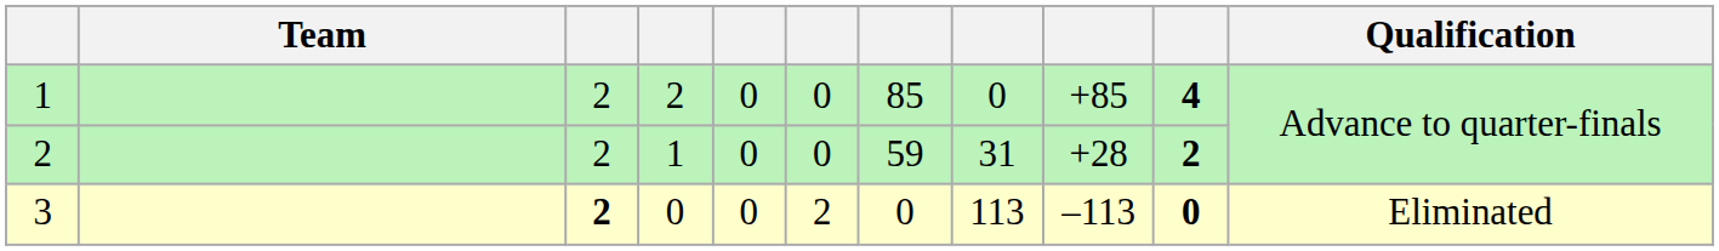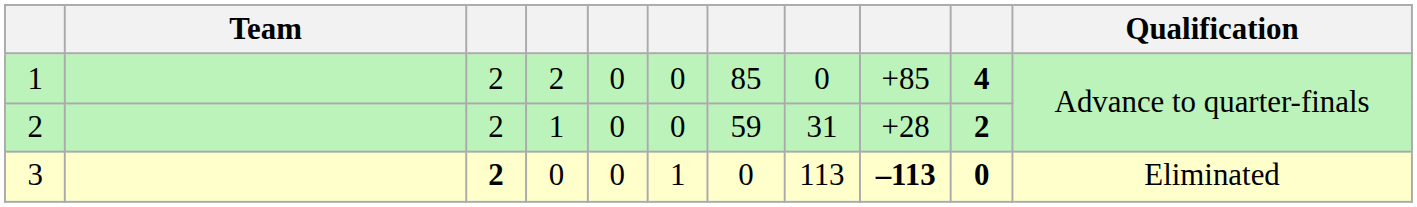3 | column 6: 2 -> 1
3 | column 9: normal -> bold
